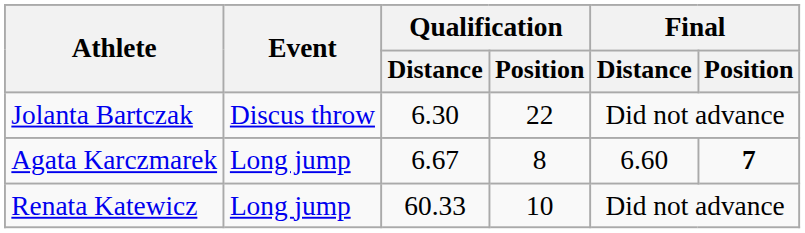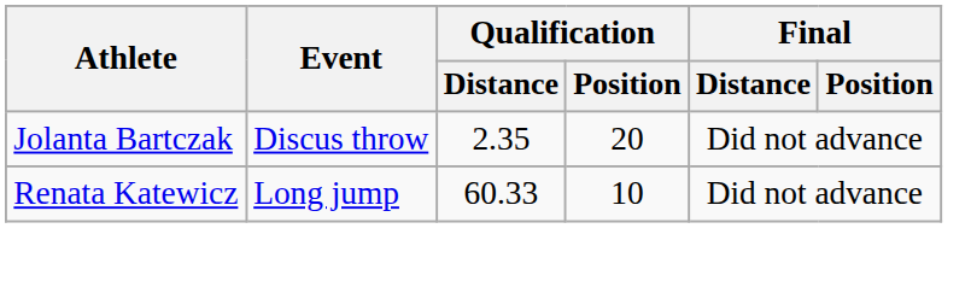Jolanta Bartczak | Qualification / Distance: 6.30 -> 2.35
Jolanta Bartczak | Qualification / Position: 22 -> 20
- row: Agata Karczmarek | Long jump | 6.67 | 8 | 6.60 | 7
